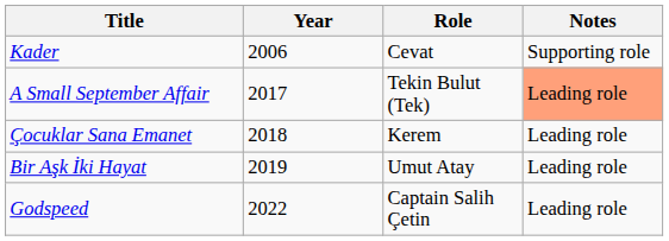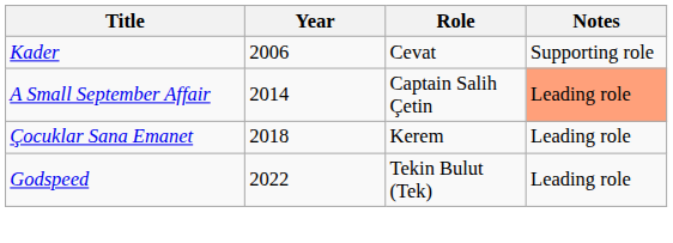A Small September Affair | Year: 2017 -> 2014
A Small September Affair | Role: Tekin Bulut (Tek) -> Captain Salih Çetin
- row: Bir Aşk İki Hayat | 2019 | Umut Atay | Leading role
Godspeed | Role: Captain Salih Çetin -> Tekin Bulut (Tek)
